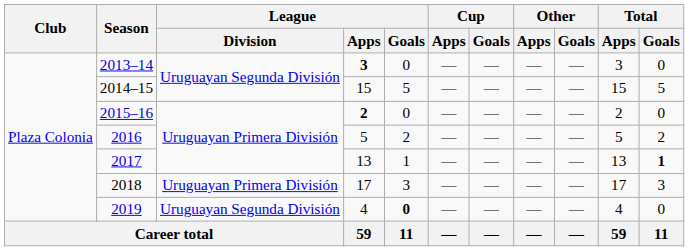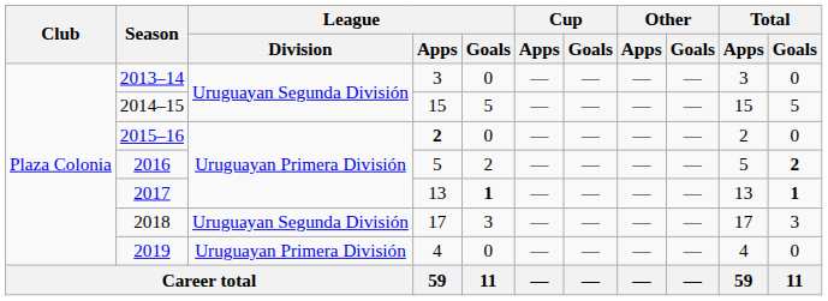2013–14 | League / Apps: bold -> normal
2016 | Total / Goals: normal -> bold
2017 | League / Goals: normal -> bold
2018 | League / Division: Uruguayan Primera División -> Uruguayan Segunda División
2019 | League / Division: Uruguayan Segunda División -> Uruguayan Primera División
2019 | League / Goals: bold -> normal
